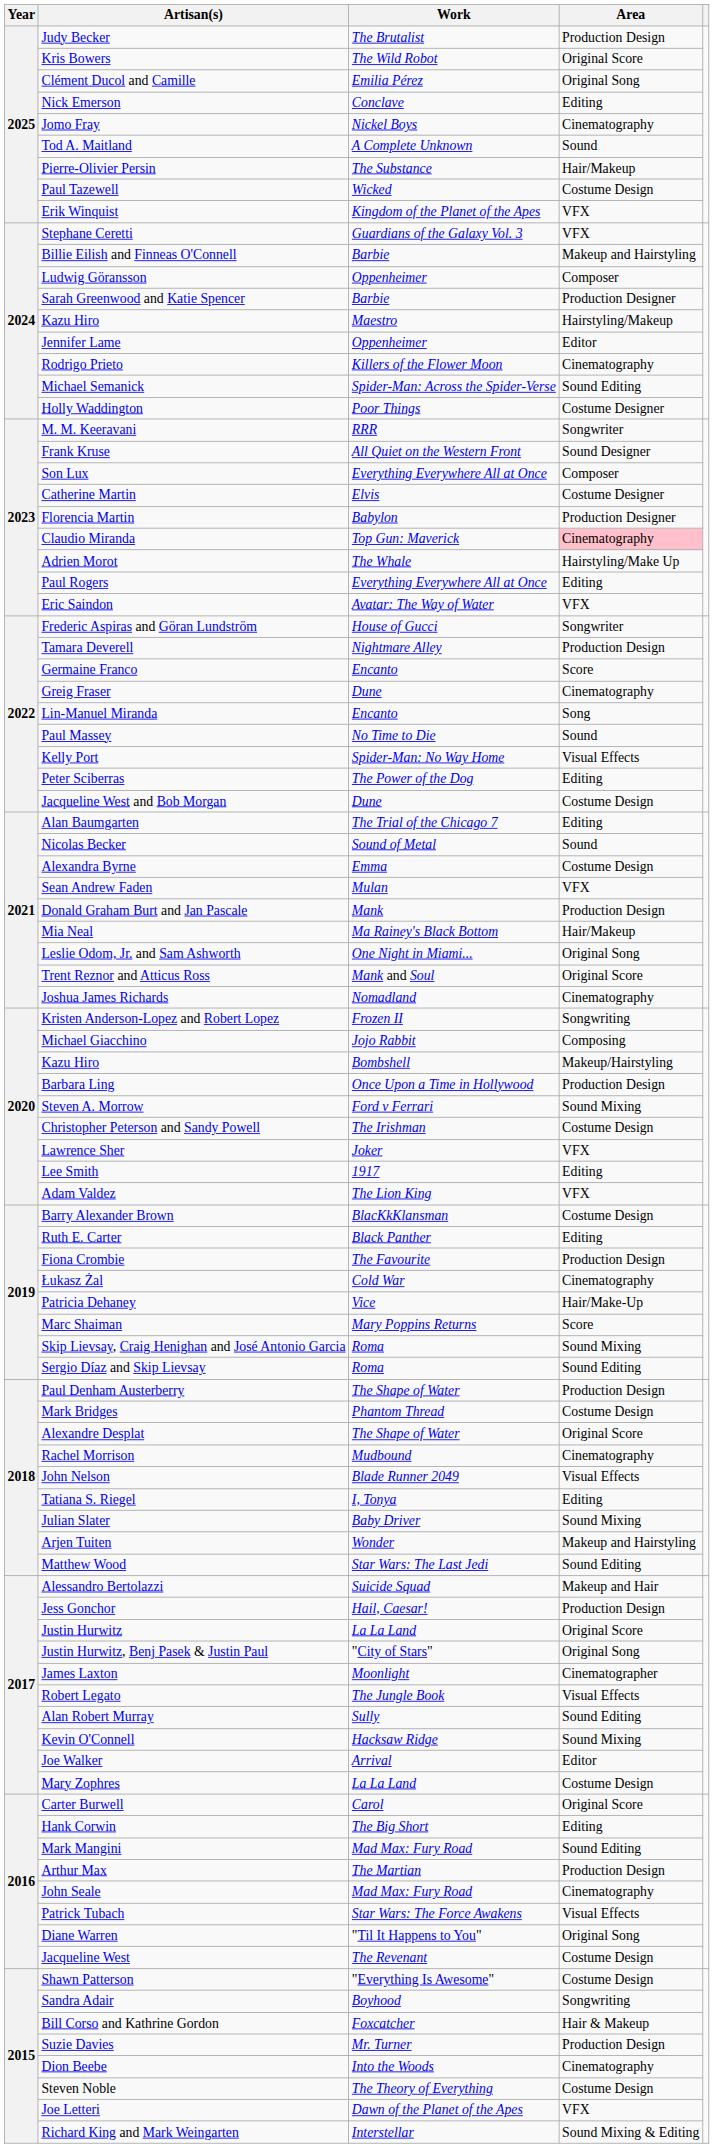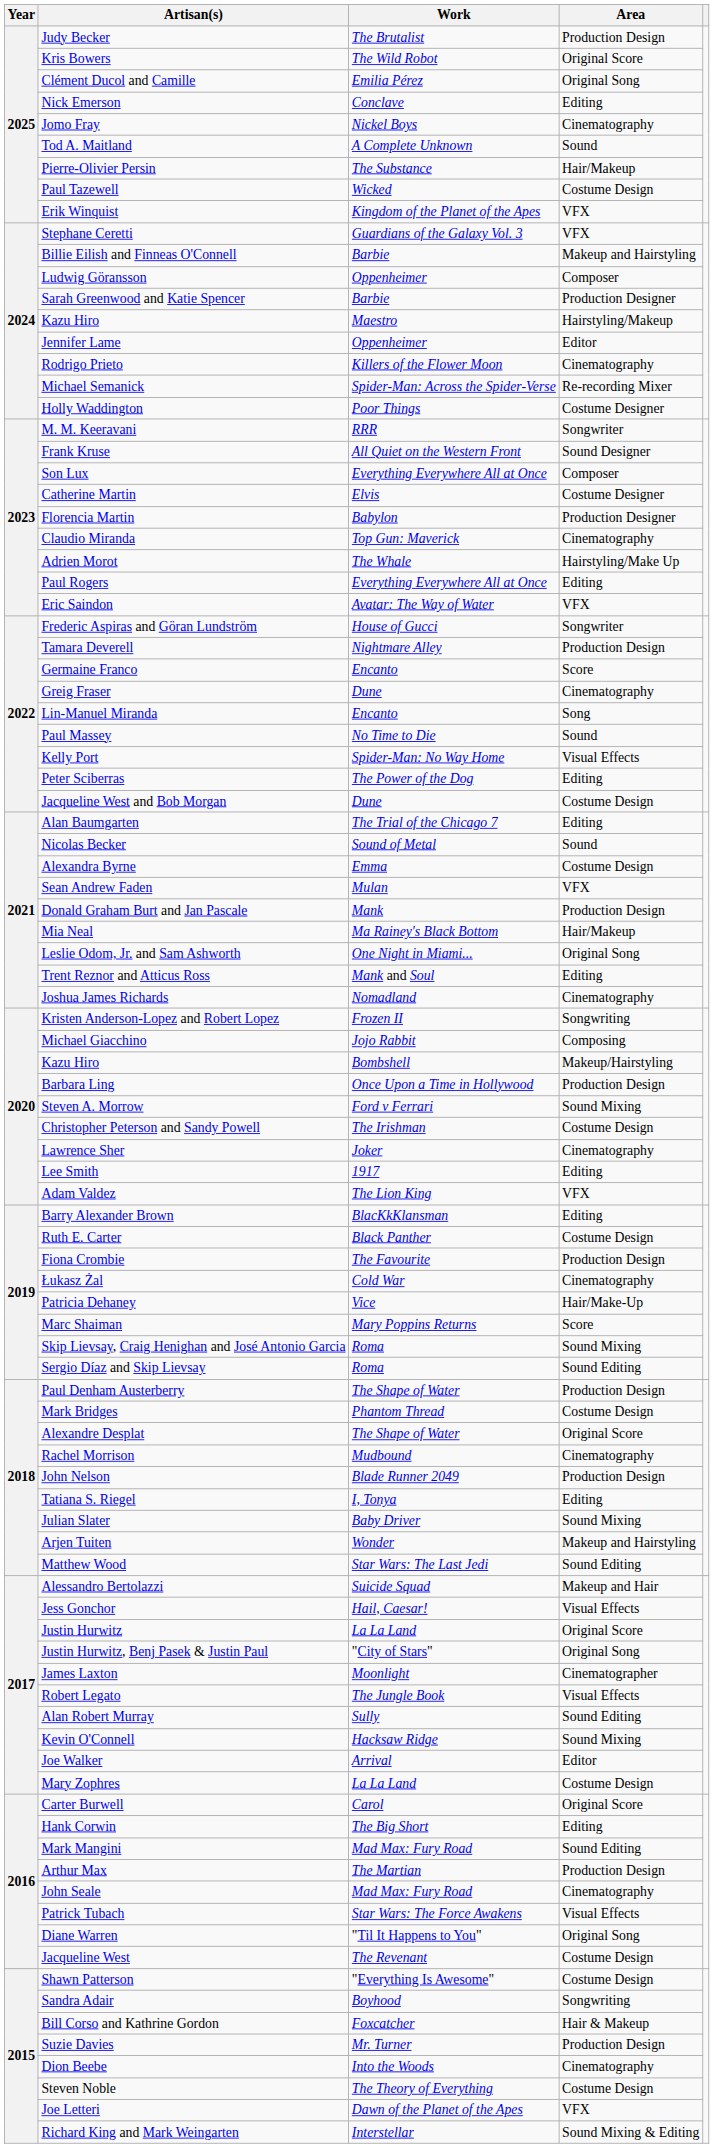Michael Semanick | Area: Sound Editing -> Re-recording Mixer
Claudio Miranda | Area: pink background -> no background
Trent Reznor and Atticus Ross | Area: Original Score -> Editing
Lawrence Sher | Area: VFX -> Cinematography
Barry Alexander Brown | Area: Costume Design -> Editing
Ruth E. Carter | Area: Editing -> Costume Design
John Nelson | Area: Visual Effects -> Production Design
Jess Gonchor | Area: Production Design -> Visual Effects
